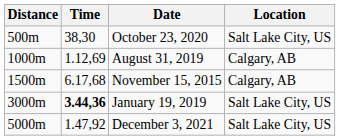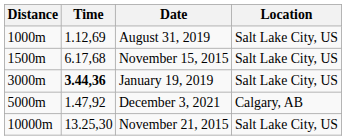- row: 500m | 38,30 | October 23, 2020 | Salt Lake City, US
August 31, 2019 | Location: Calgary, AB -> Salt Lake City, US
November 15, 2015 | Location: Calgary, AB -> Salt Lake City, US
December 3, 2021 | Location: Salt Lake City, US -> Calgary, AB
+ row: 10000m | 13.25,30 | November 21, 2015 | Salt Lake City, US
